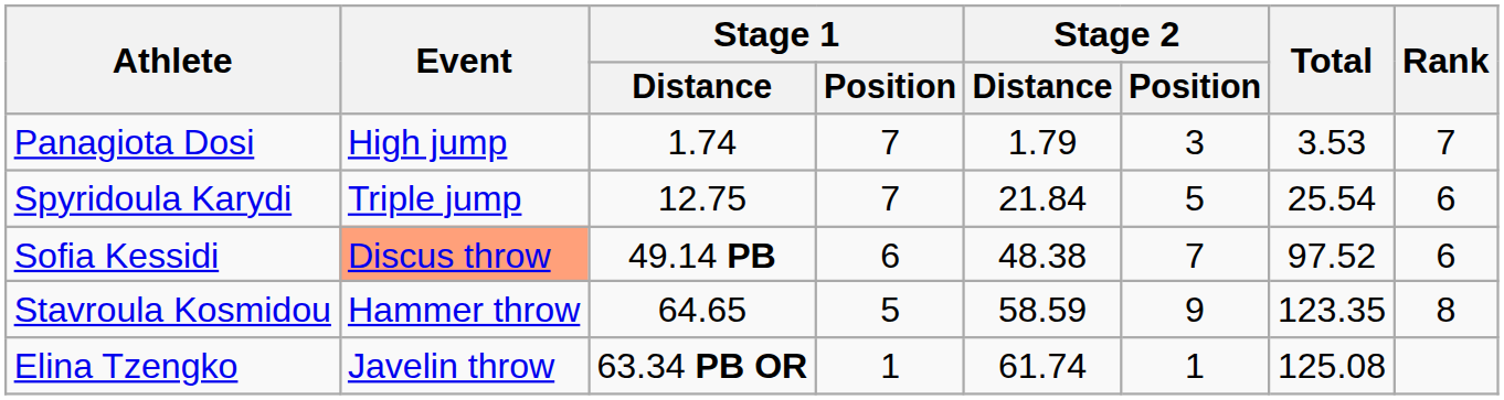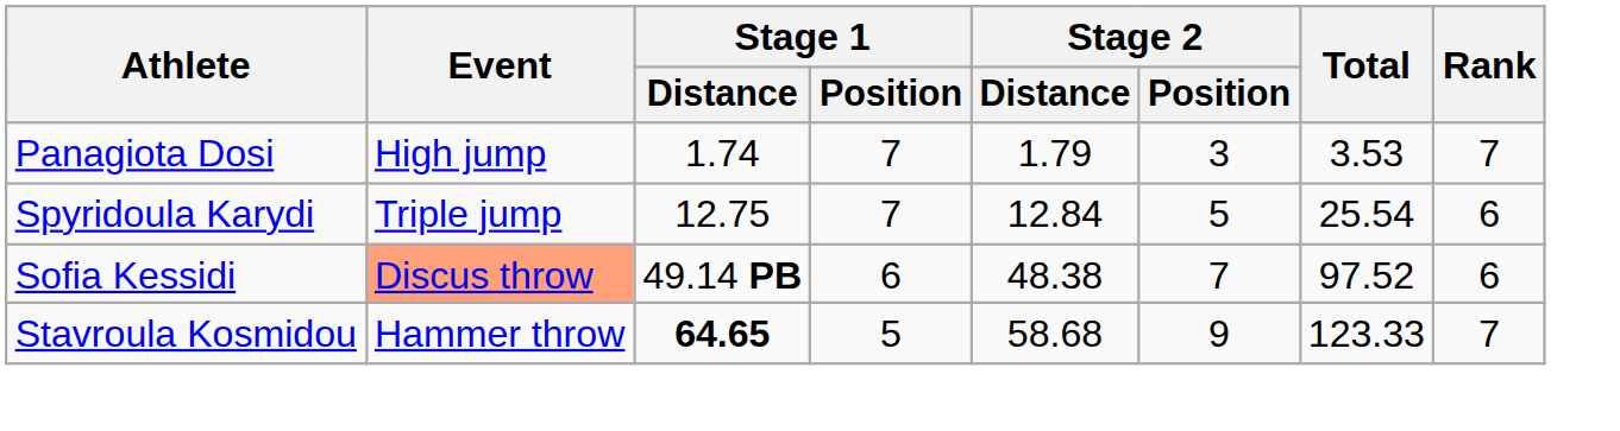Spyridoula Karydi | Stage 2 / Distance: 21.84 -> 12.84
Stavroula Kosmidou | Stage 1 / Distance: normal -> bold
Stavroula Kosmidou | Stage 2 / Distance: 58.59 -> 58.68
Stavroula Kosmidou | Total: 123.35 -> 123.33
Stavroula Kosmidou | Rank: 8 -> 7
- row: Elina Tzengko | Javelin throw | 63.34 PB OR | 1 | 61.74 | 1 | 125.08
